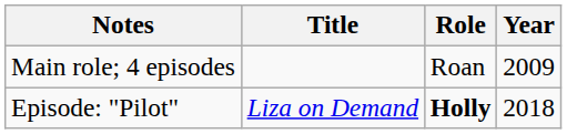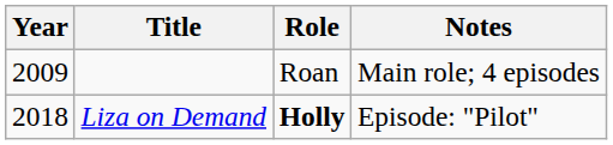columns swapped: Year <-> Notes
